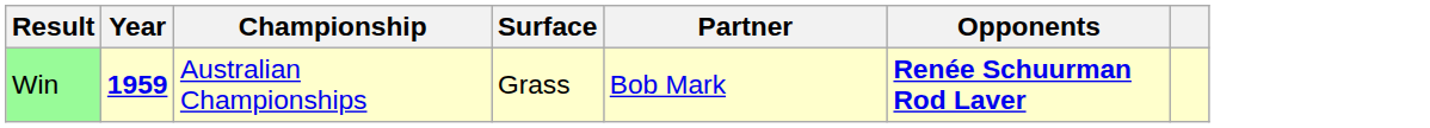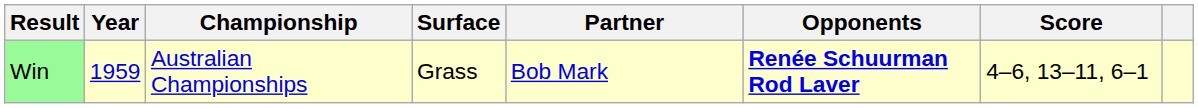+ column: Score | 4–6, 13–11, 6–1
Win | Year: bold -> normal
